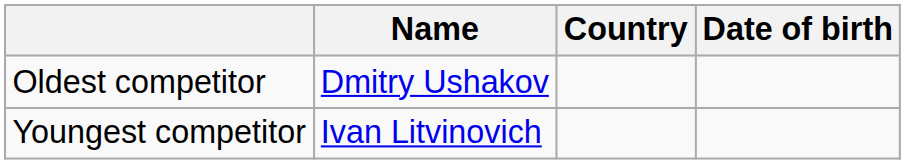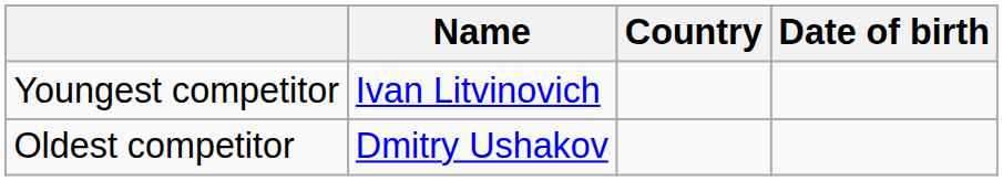rows swapped: Youngest competitor <-> Oldest competitor
